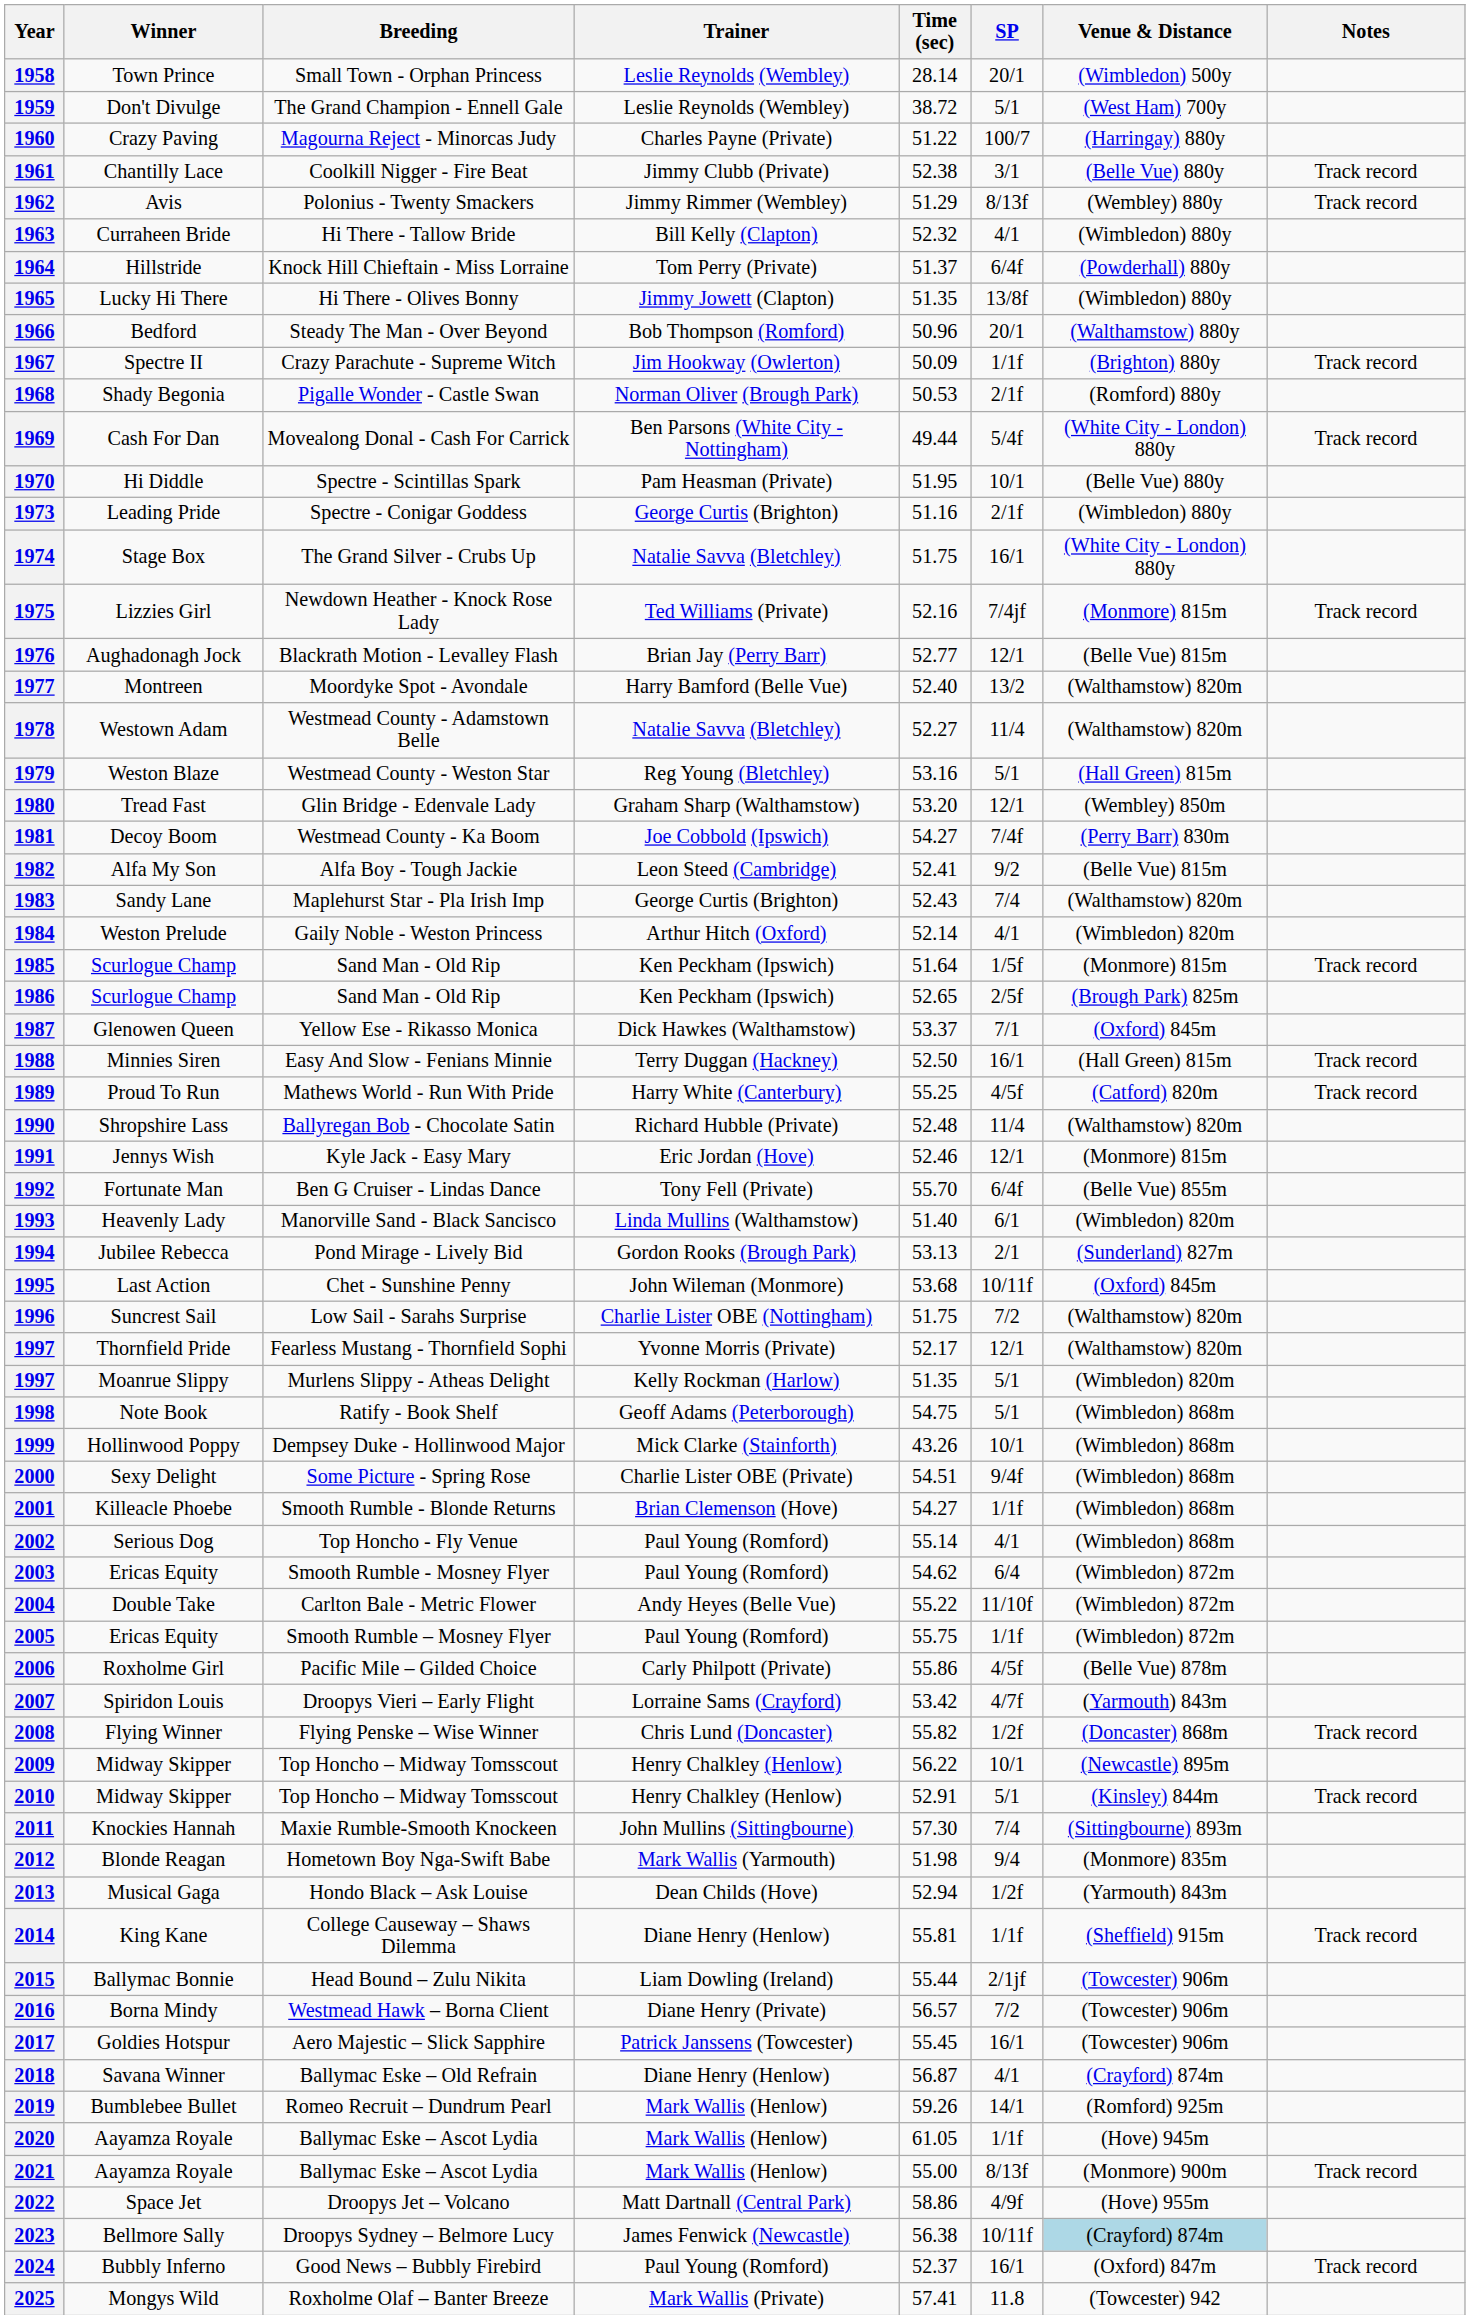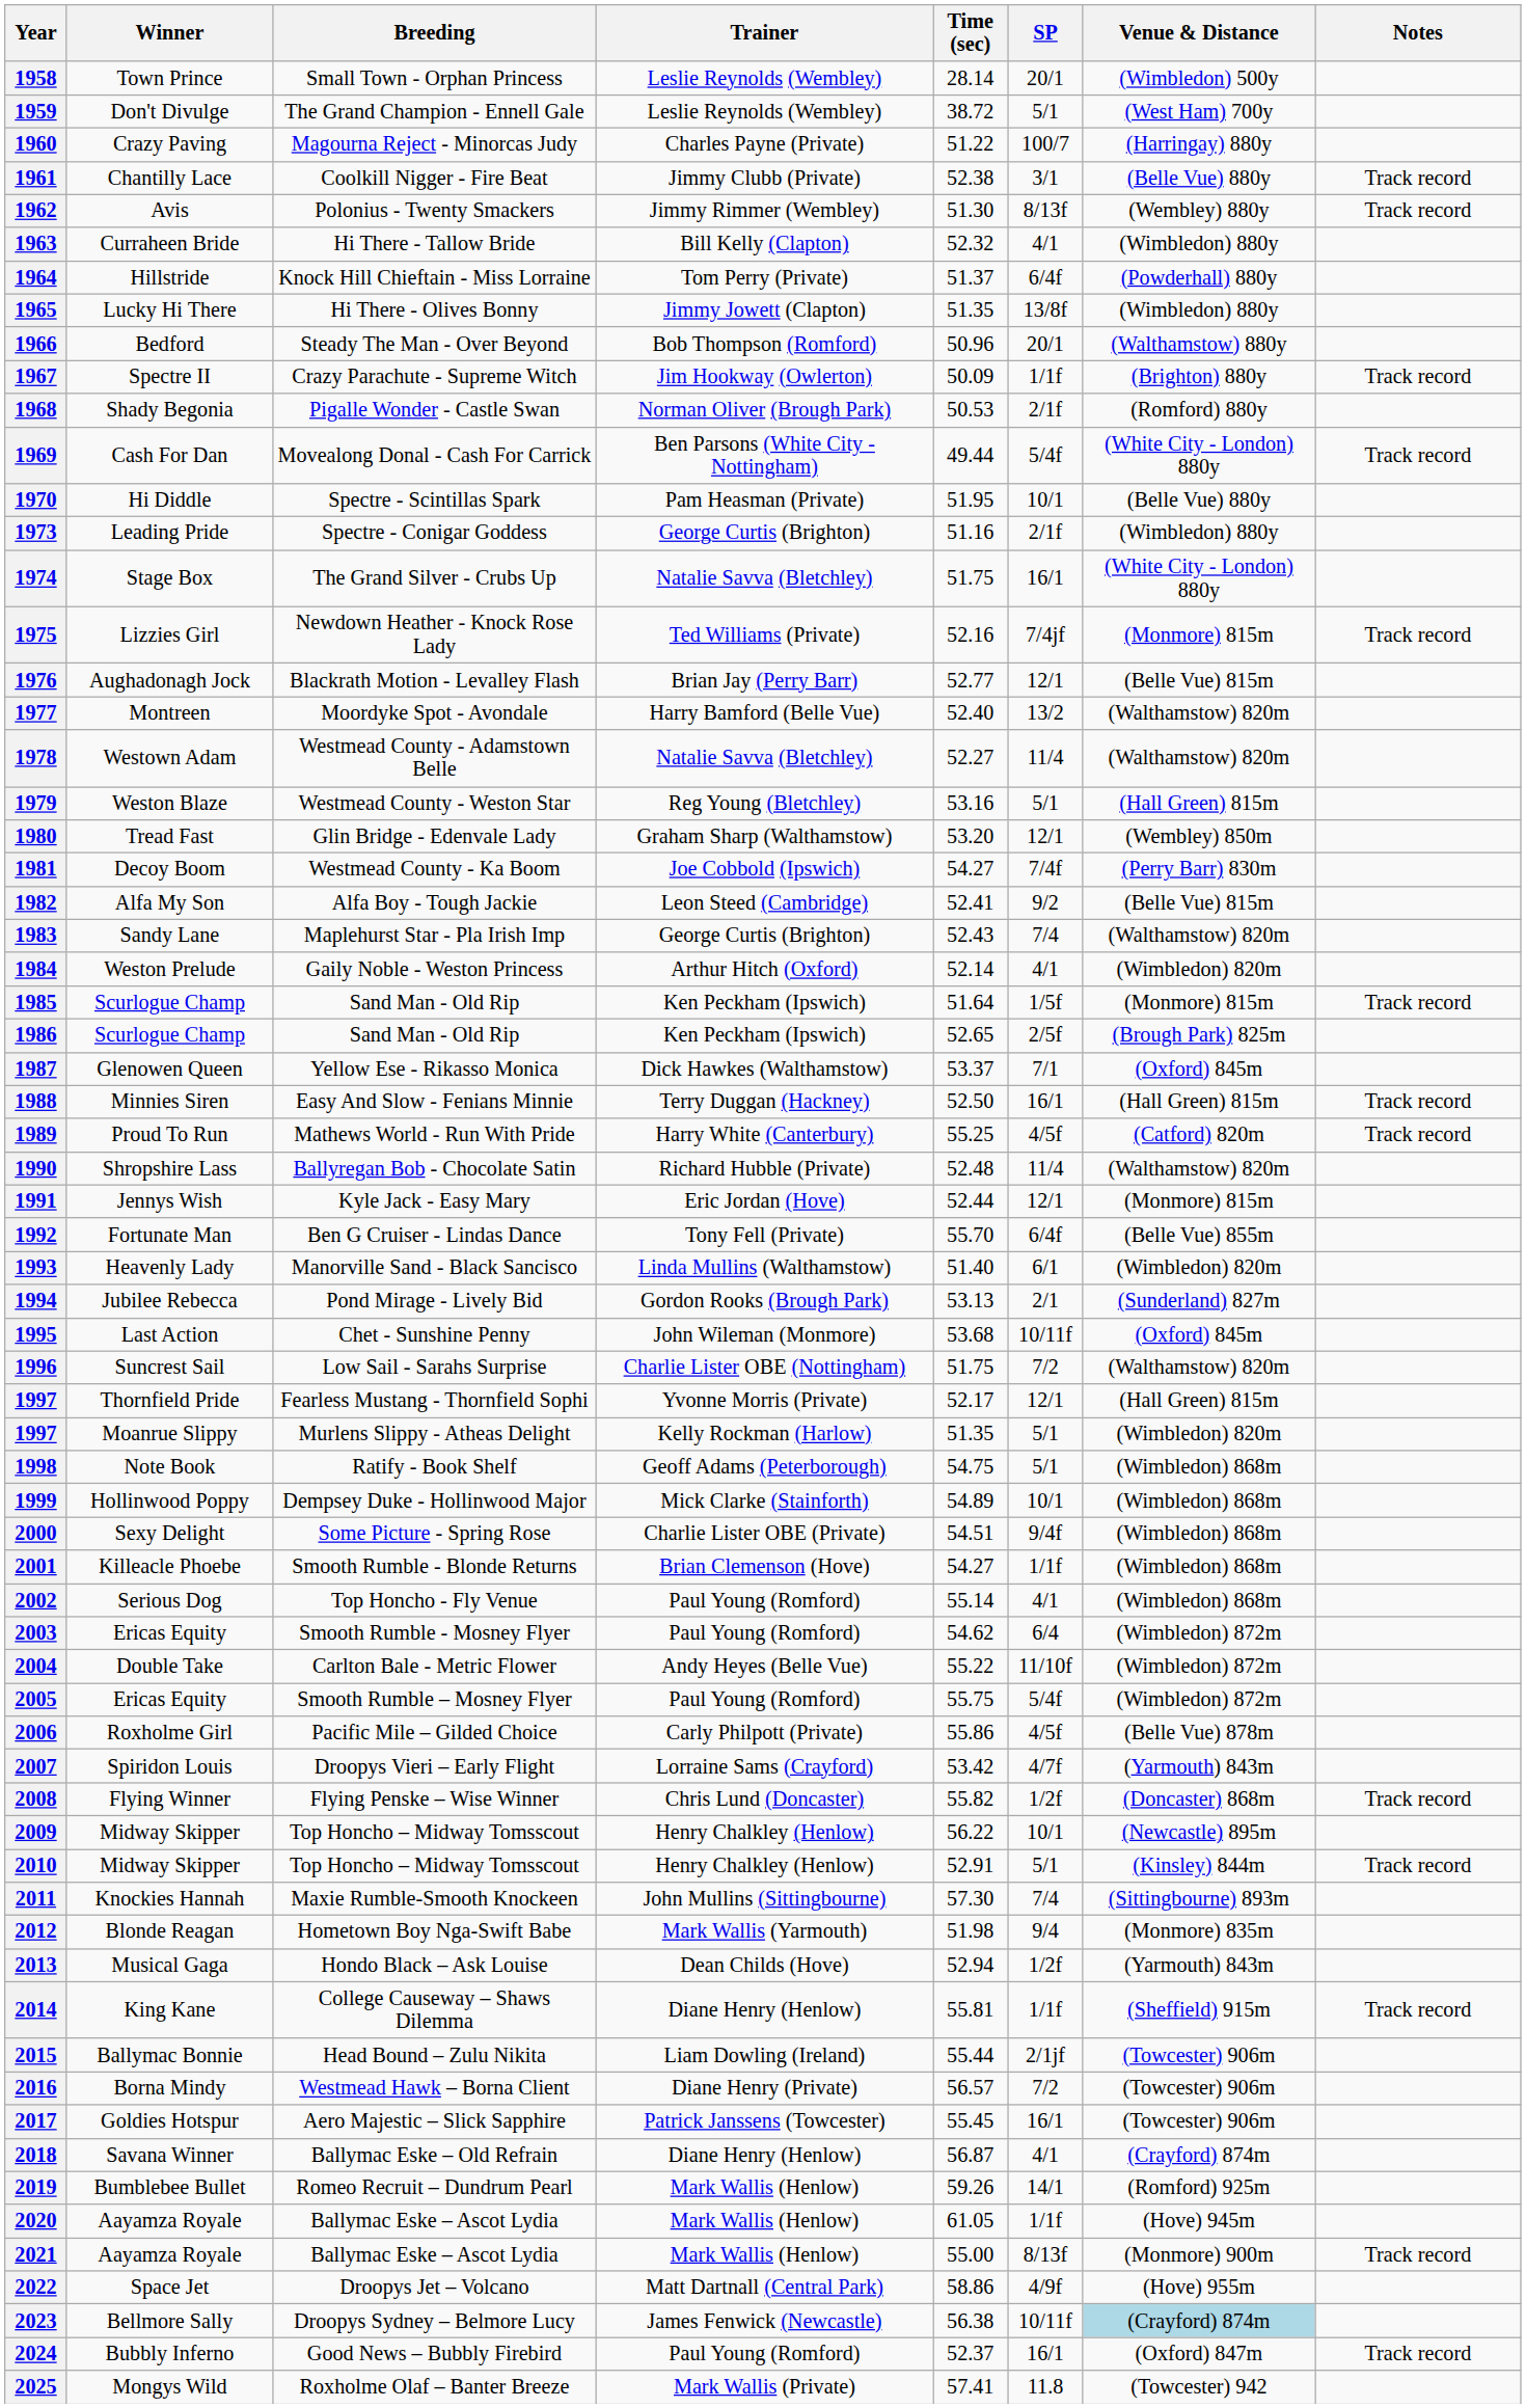1962 | Time (sec): 51.29 -> 51.30
1991 | Time (sec): 52.46 -> 52.44
1997 / Fearless Mustang - Thornfield Sophi | Venue & Distance: (Walthamstow) 820m -> (Hall Green) 815m
1999 | Time (sec): 43.26 -> 54.89
2005 | SP: 1/1f -> 5/4f
